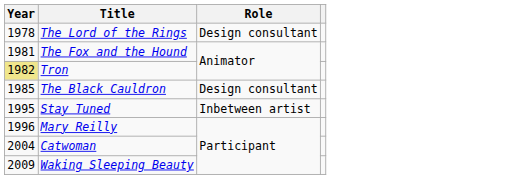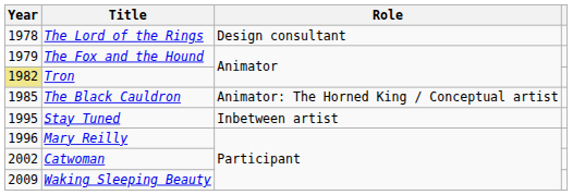The Fox and the Hound | Year: 1981 -> 1979
The Black Cauldron | Role: Design consultant -> Animator: The Horned King / Conceptual artist
Catwoman | Year: 2004 -> 2002
